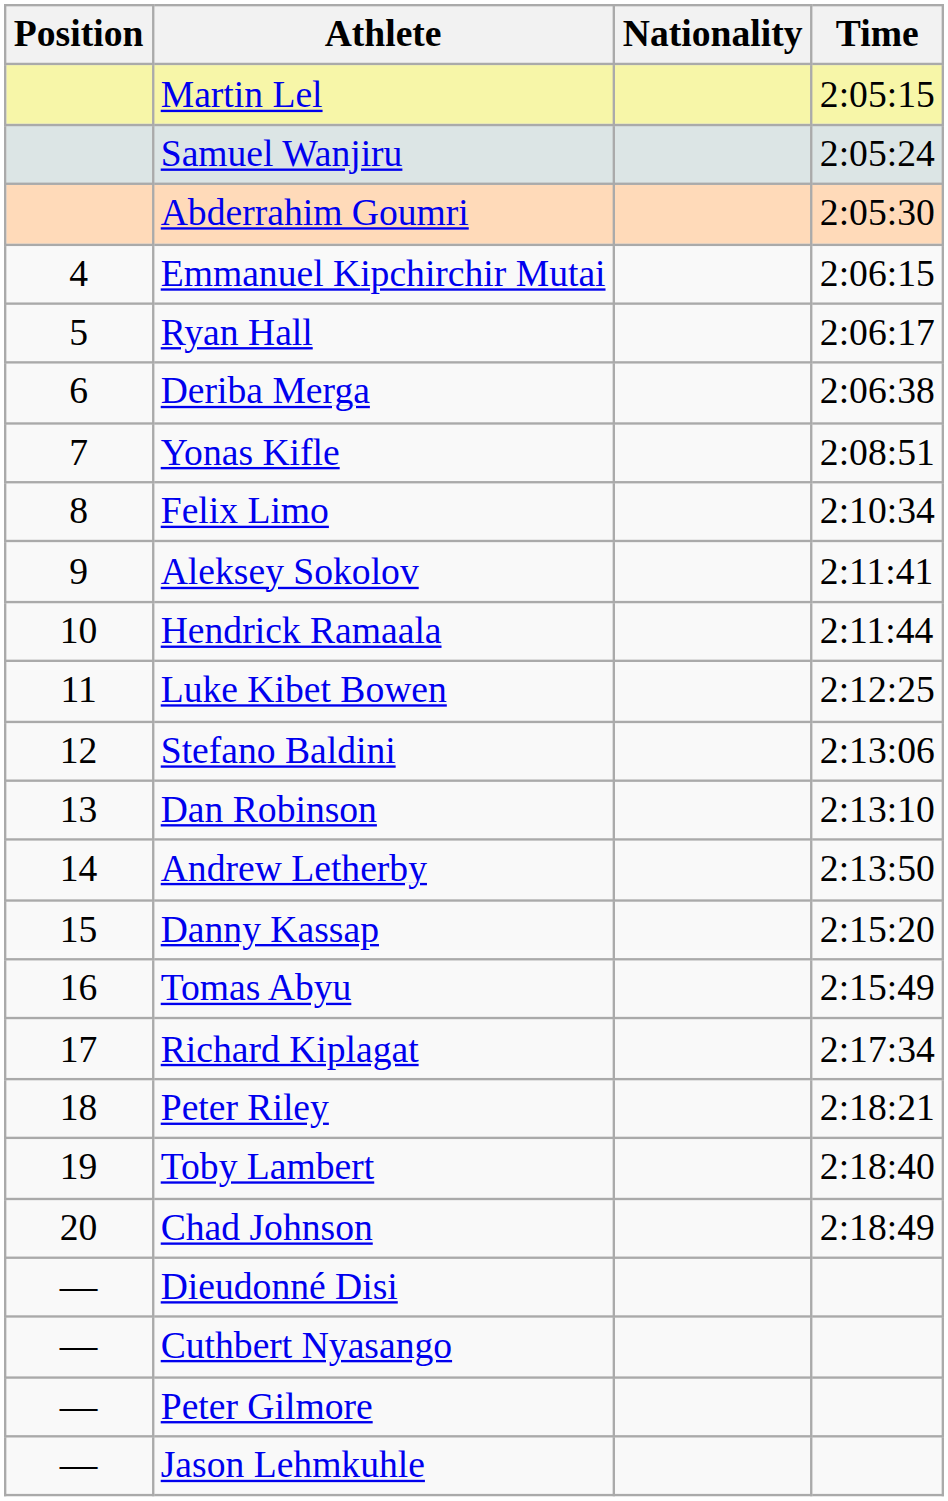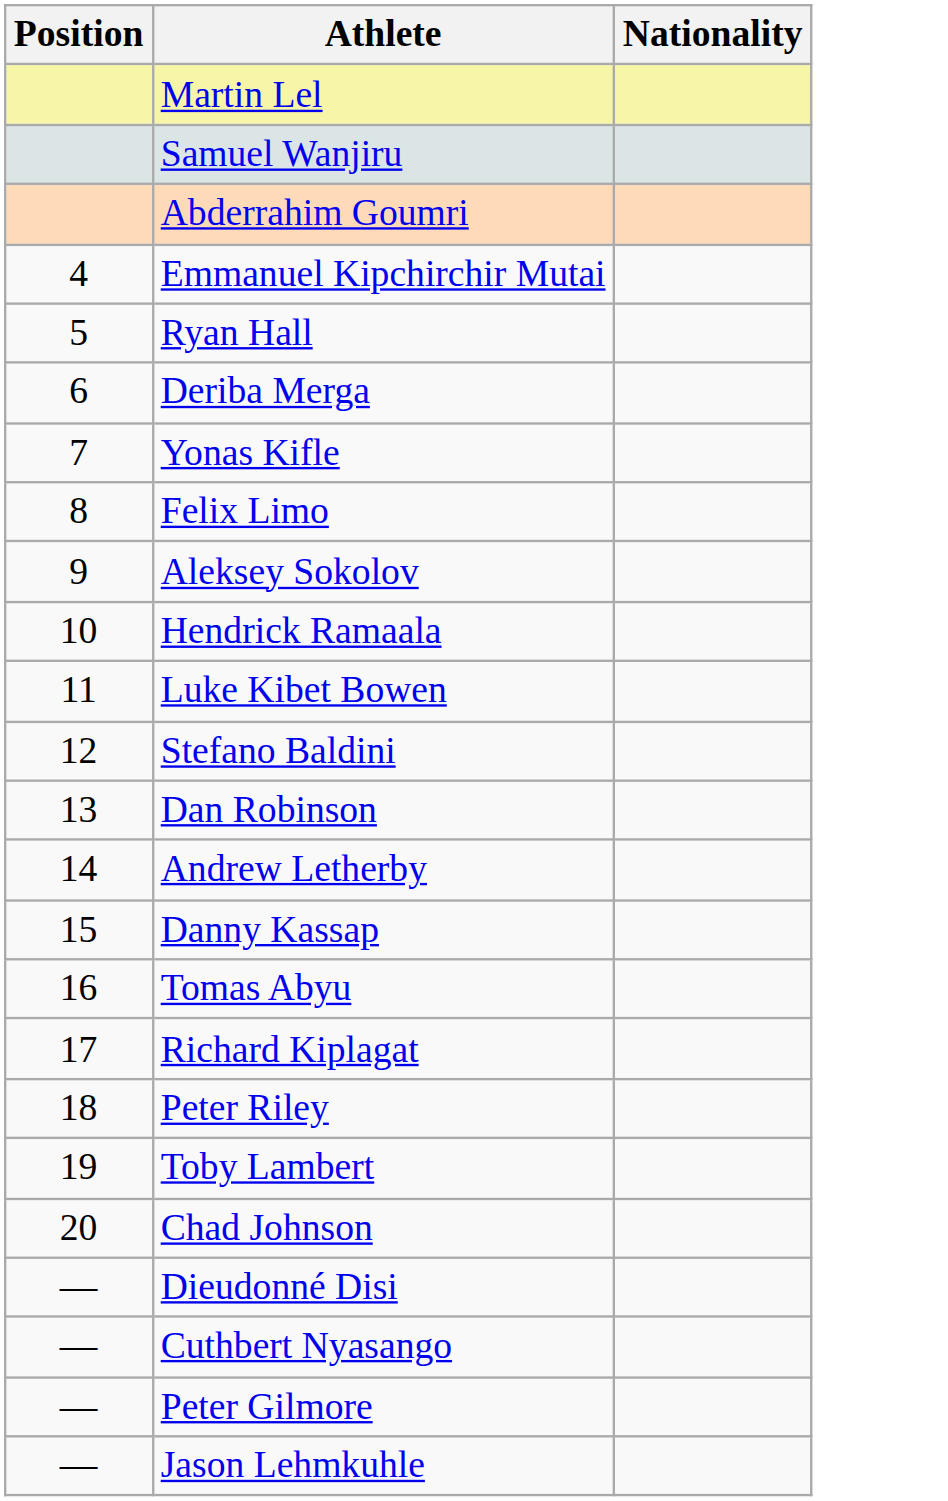- column: Time | 2:05:15 | 2:05:24 | 2:05:30 | 2:06:15 | 2:06:17 | 2:06:38 | 2:08:51 | 2:10:34 | 2:11:41 | 2:11:44 | 2:12:25 | 2:13:06 | 2:13:10 | 2:13:50 | 2:15:20 | 2:15:49 | 2:17:34 | 2:18:21 | 2:18:40 | 2:18:49
